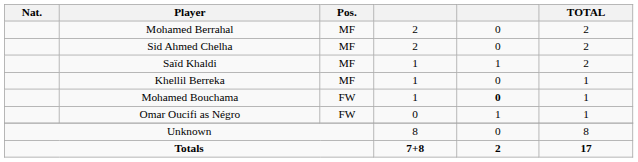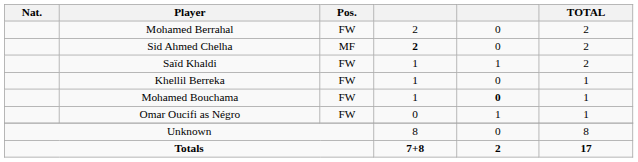Mohamed Berrahal | Pos.: MF -> FW
Sid Ahmed Chelha | column 4: normal -> bold
Saïd Khaldi | Pos.: MF -> FW
Khellil Berreka | Pos.: MF -> FW
